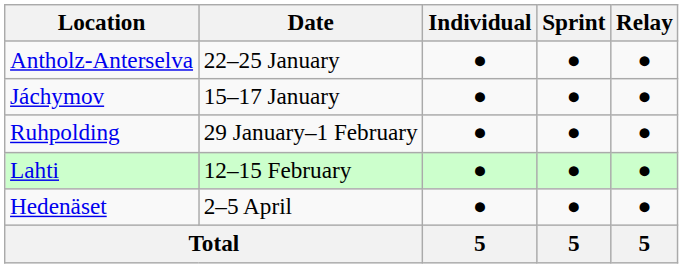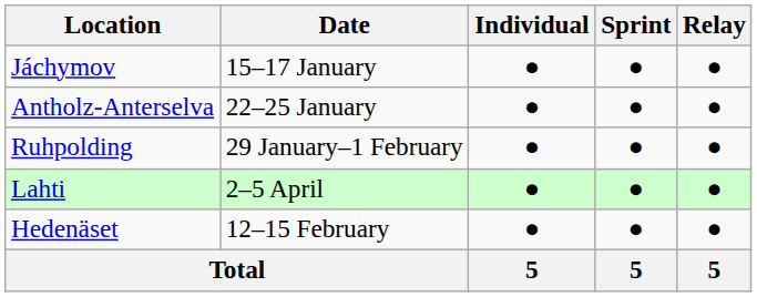rows swapped: Jáchymov <-> Antholz-Anterselva
Lahti | Date: 12–15 February -> 2–5 April
Hedenäset | Date: 2–5 April -> 12–15 February
